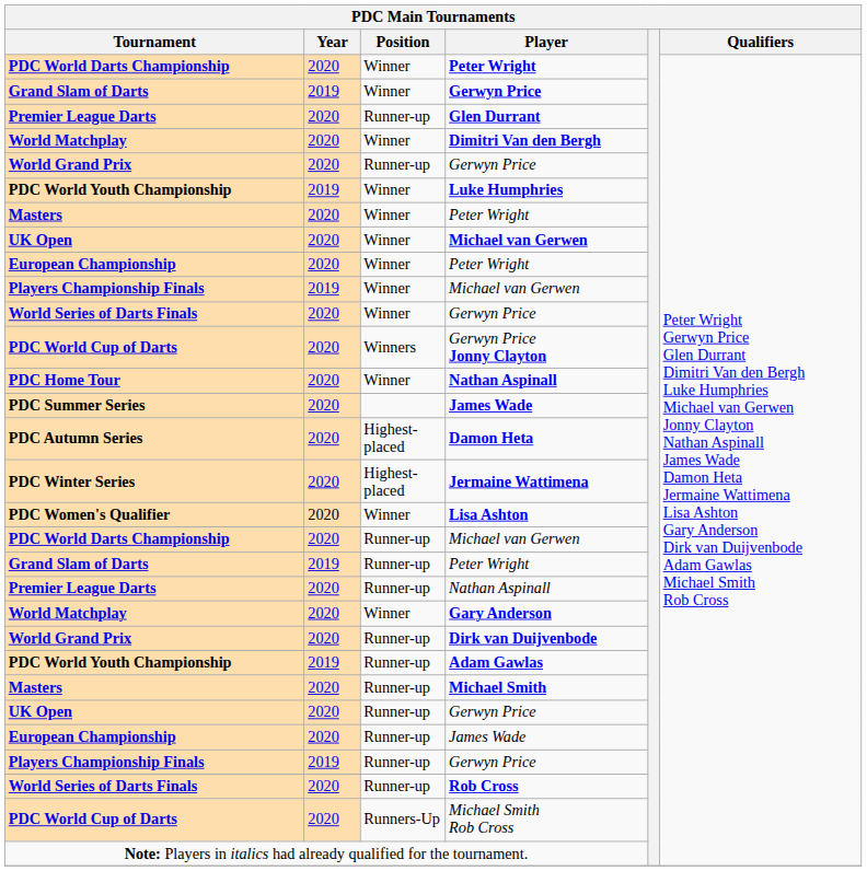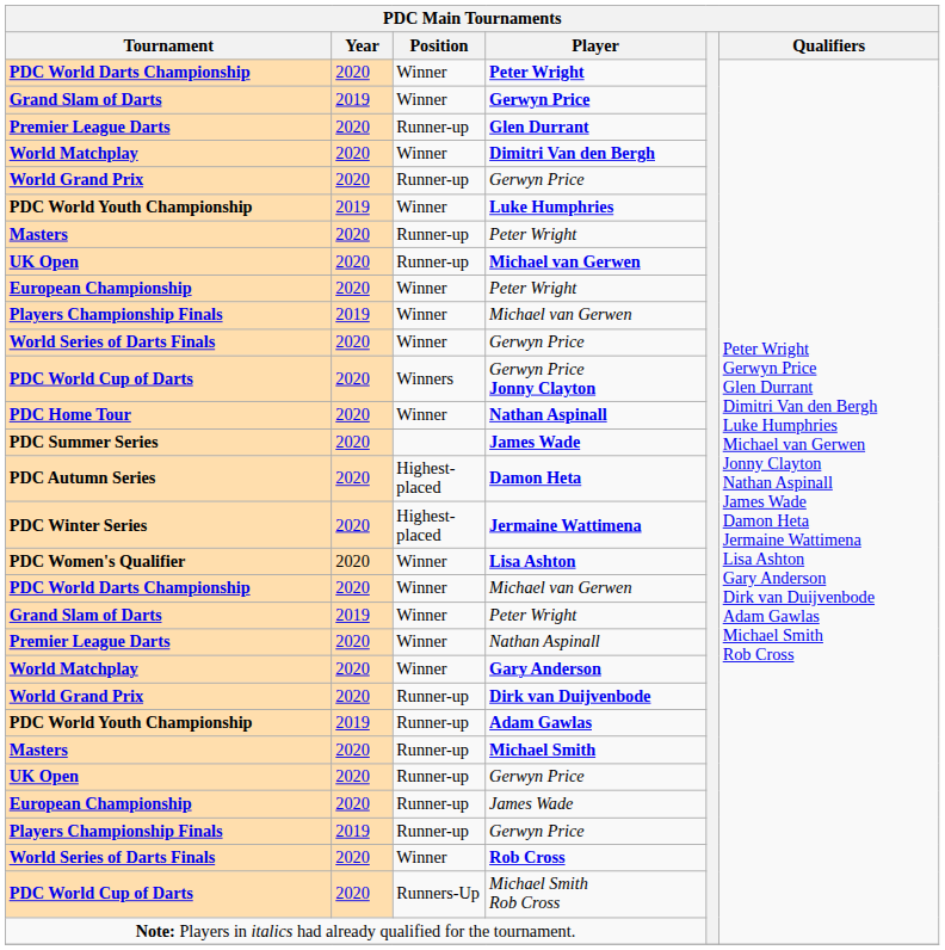Masters / Peter Wright | Position: Winner -> Runner-up
UK Open / Michael van Gerwen | Position: Winner -> Runner-up
PDC World Darts Championship / Michael van Gerwen | Position: Runner-up -> Winner
Grand Slam of Darts / Peter Wright | Position: Runner-up -> Winner
Premier League Darts / Nathan Aspinall | Position: Runner-up -> Winner
Rob Cross | Position: Runner-up -> Winner
